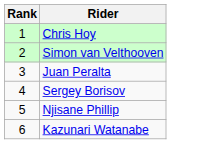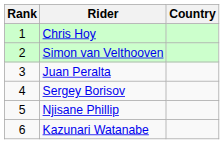+ column: Country
